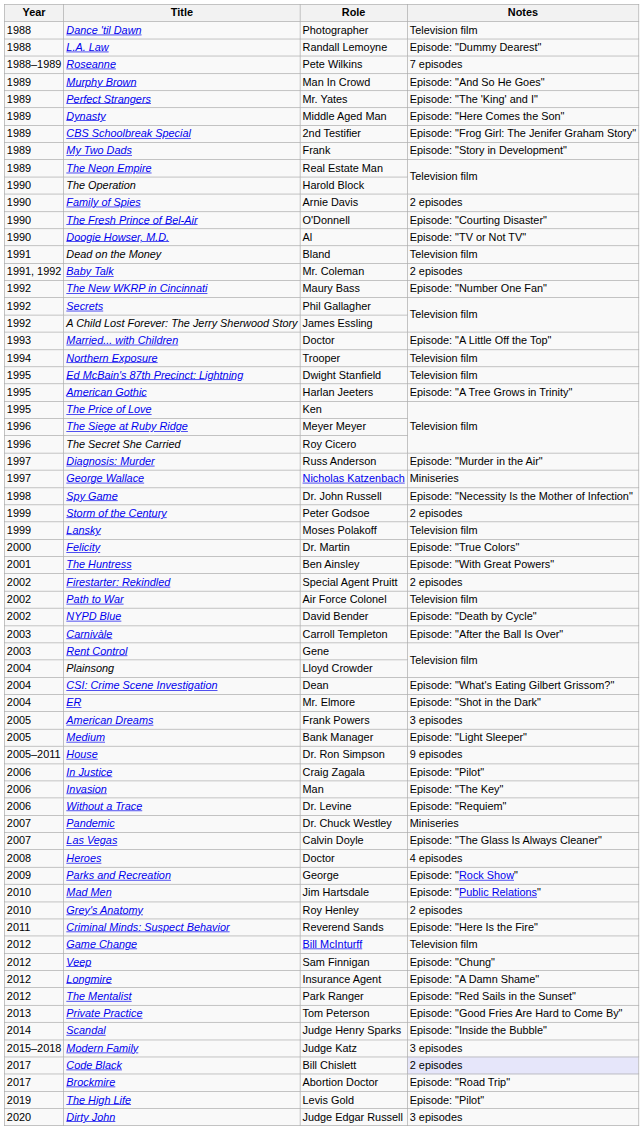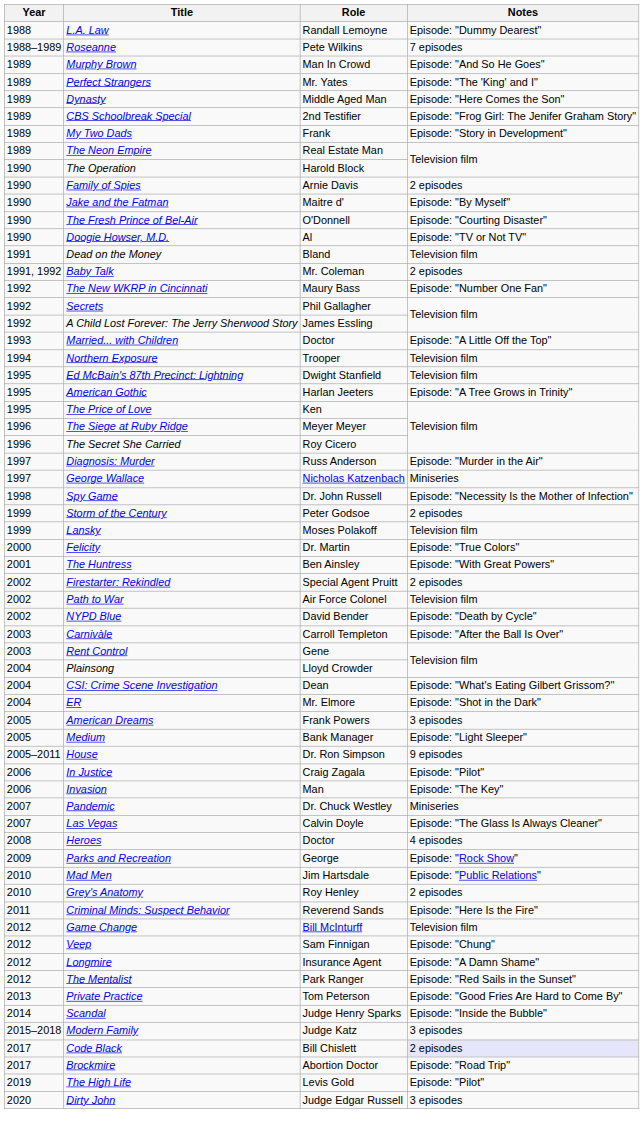- row: 1988 | Dance 'til Dawn | Photographer | Television film
+ row: 1990 | Jake and the Fatman | Maitre d' | Episode: "By Myself"
- row: 2006 | Without a Trace | Dr. Levine | Episode: "Requiem"
